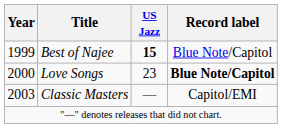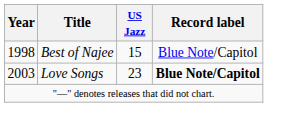Best of Najee | Year: 1999 -> 1998
Best of Najee | US Jazz: bold -> normal
Love Songs | Year: 2000 -> 2003
- row: 2003 | Classic Masters | ― | Capitol/EMI
